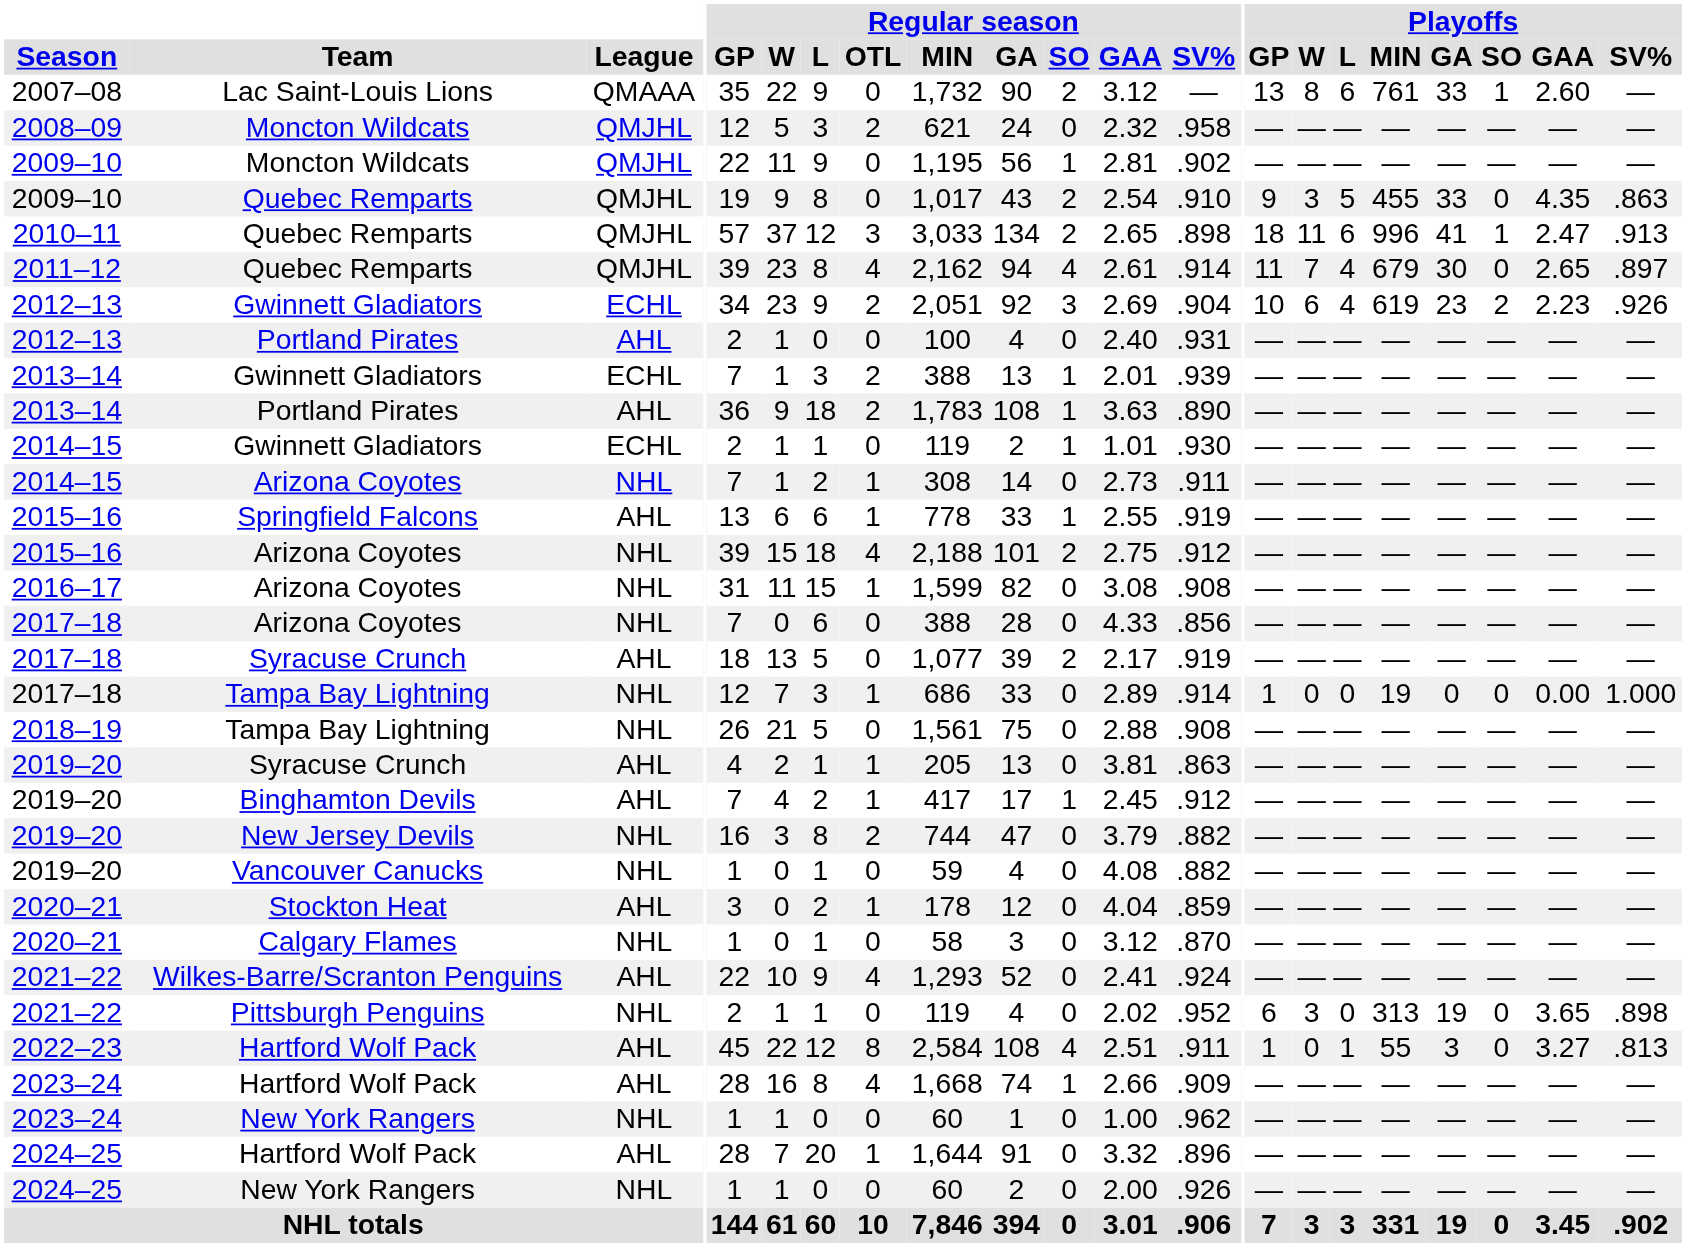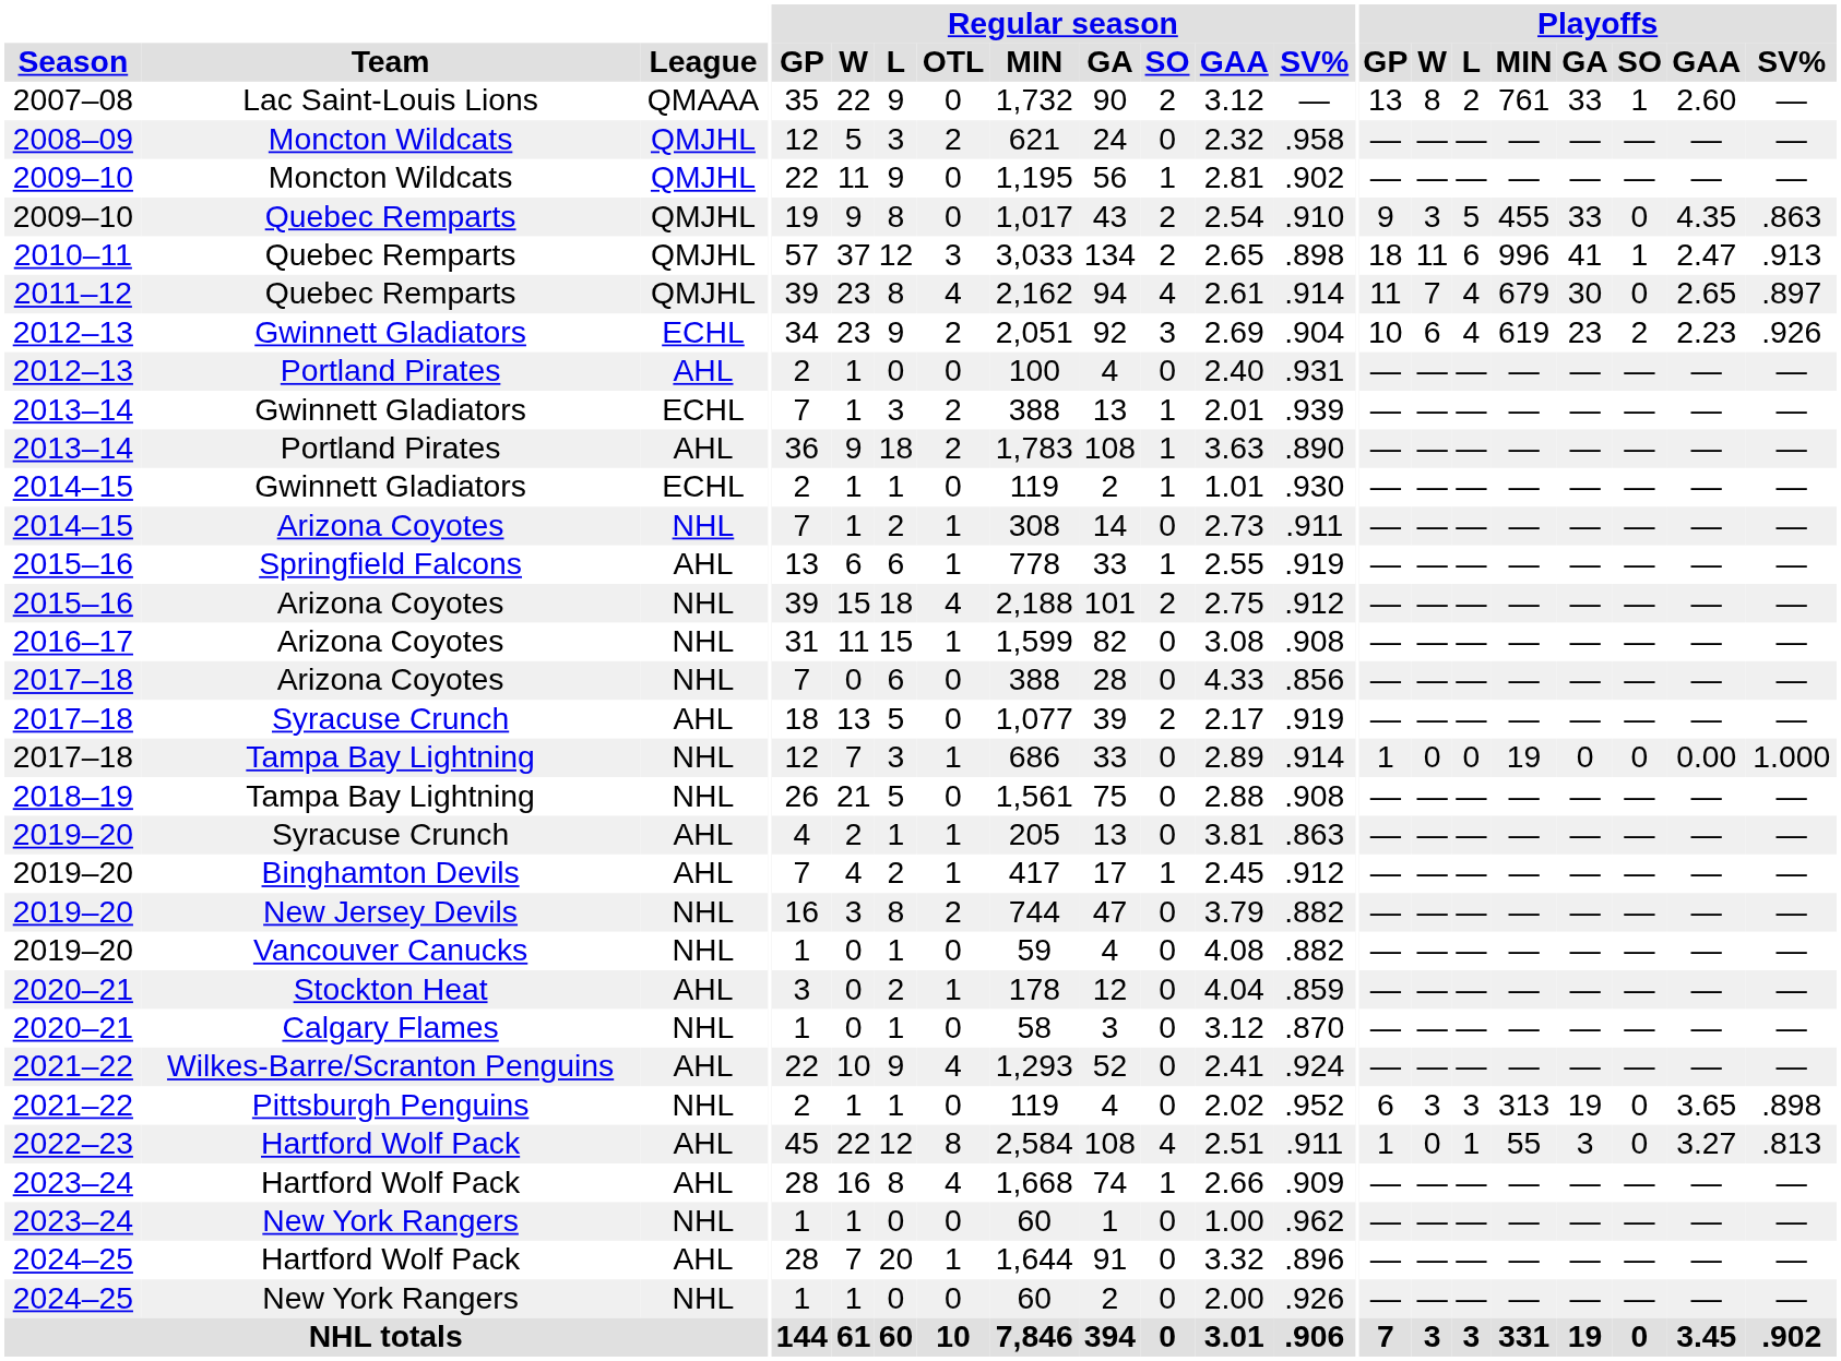2007–08 | Playoffs / L: 6 -> 2
2021–22 / Pittsburgh Penguins | Playoffs / L: 0 -> 3
